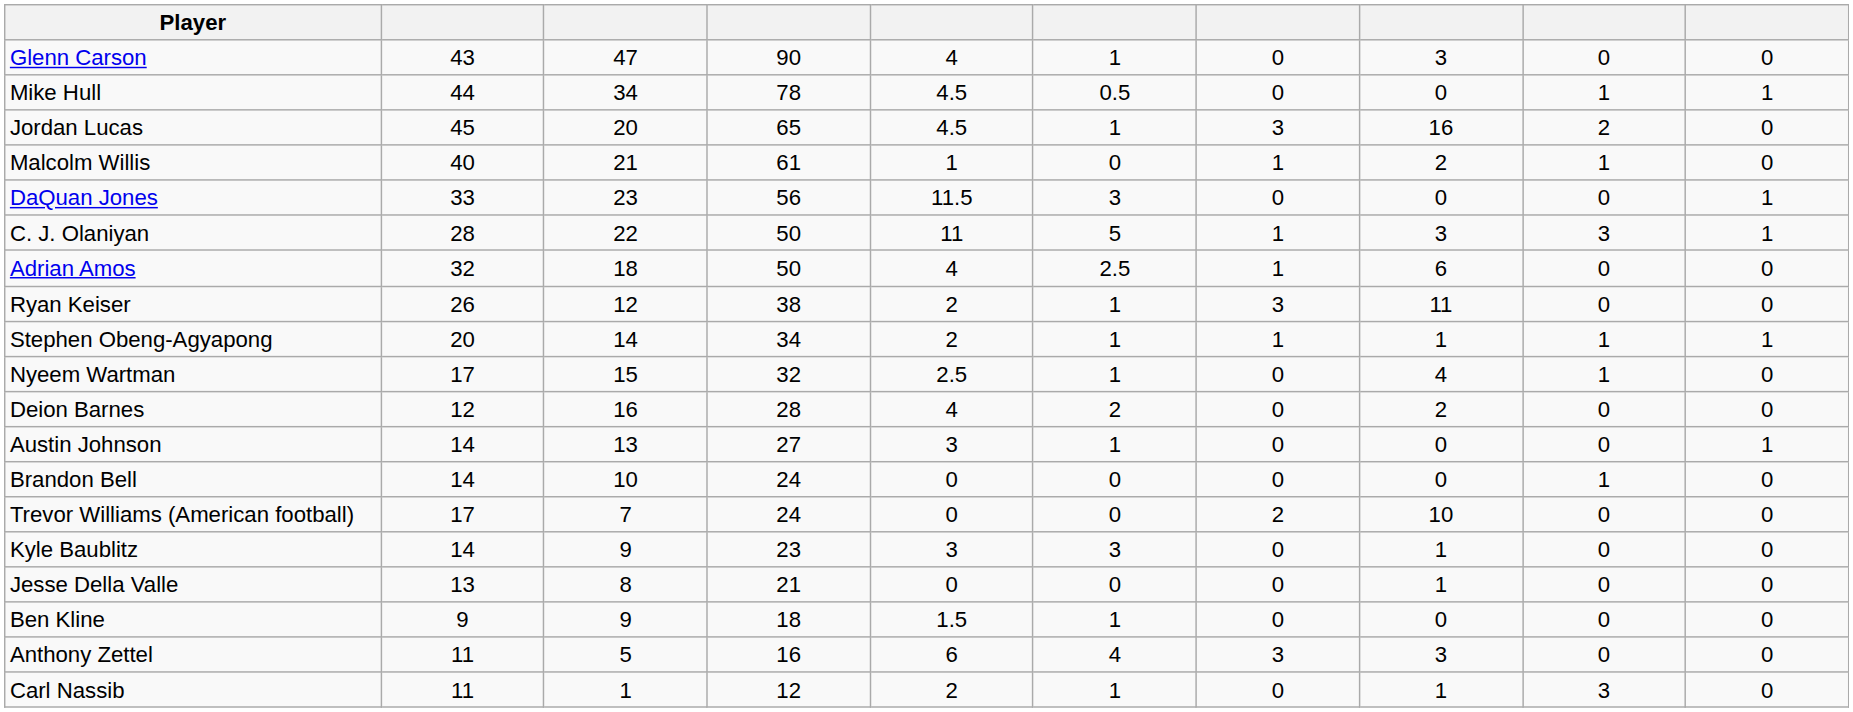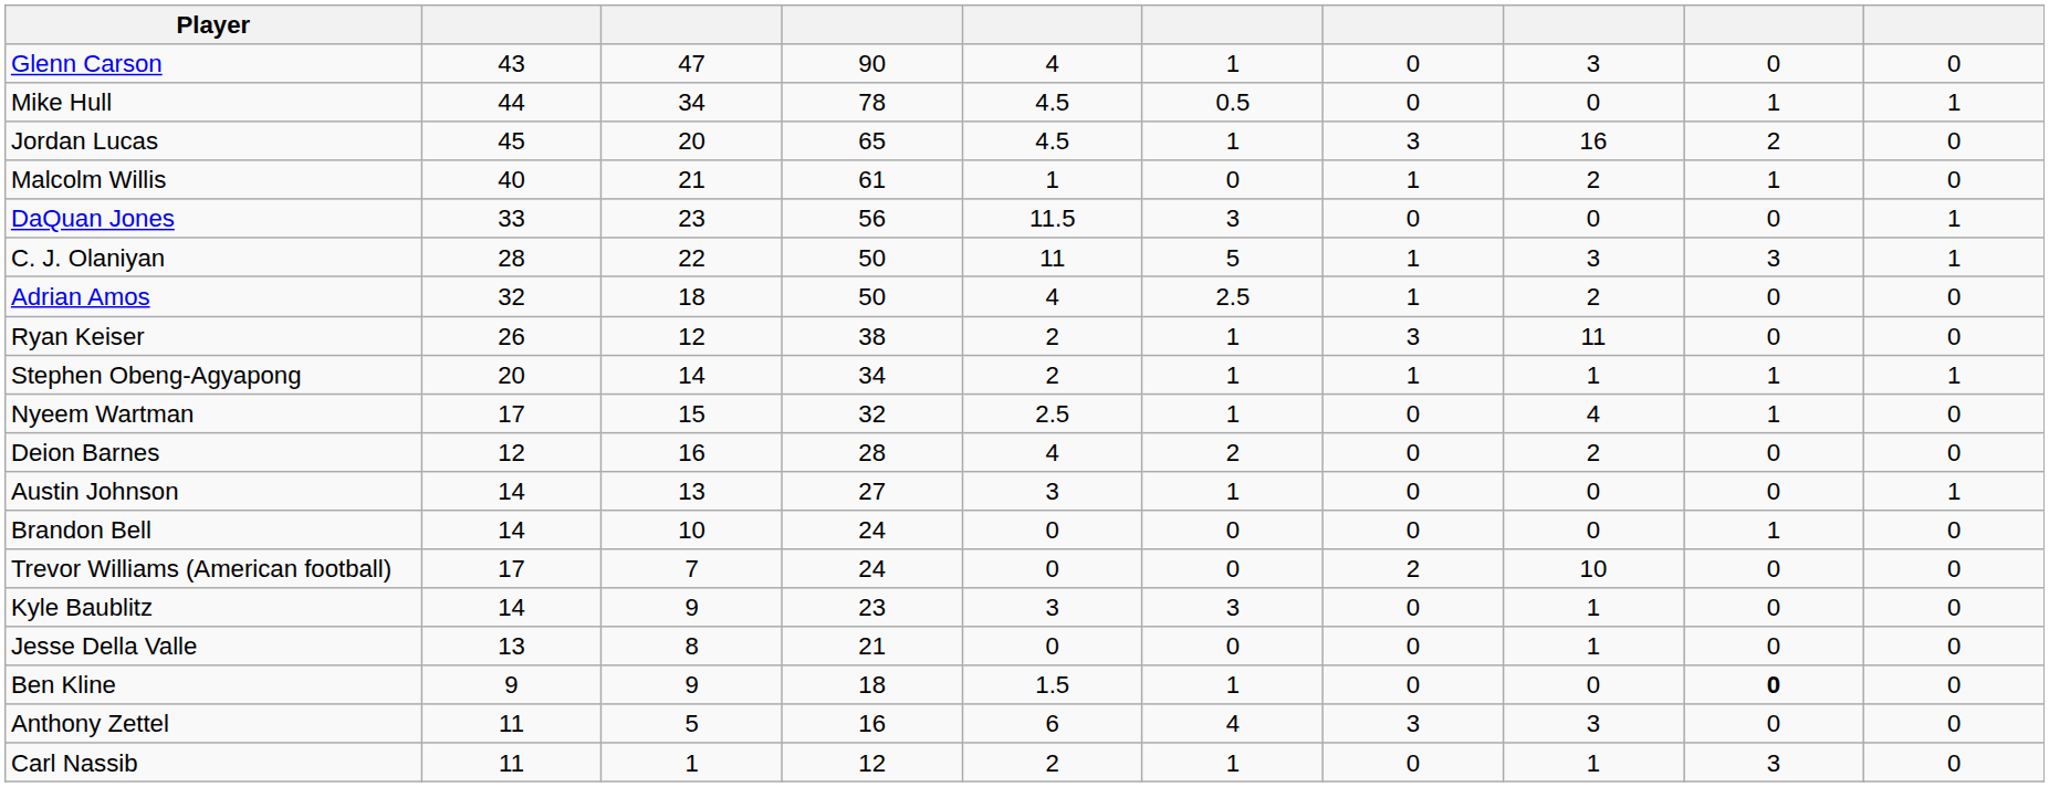Adrian Amos | column 8: 6 -> 2
Ben Kline | column 9: normal -> bold
